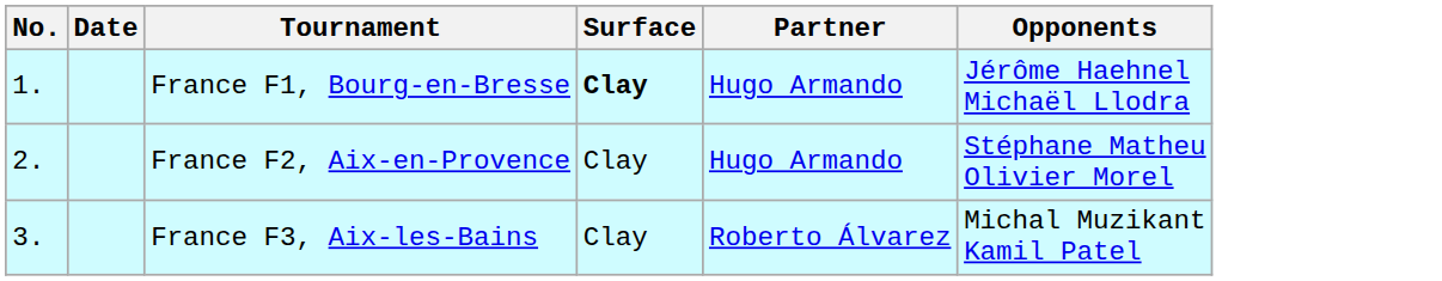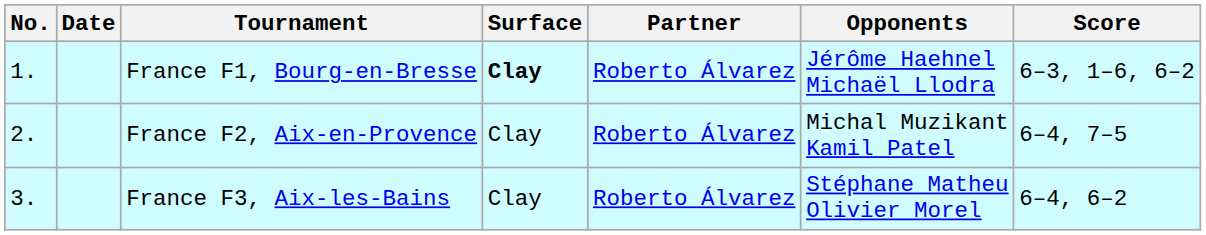+ column: Score | 6–3, 1–6, 6–2 | 6–4, 7–5 | 6–4, 6–2
France F1, Bourg-en-Bresse | Partner: Hugo Armando -> Roberto Álvarez
France F2, Aix-en-Provence | Partner: Hugo Armando -> Roberto Álvarez
France F2, Aix-en-Provence | Opponents: Stéphane Matheu Olivier Morel -> Michal Muzikant Kamil Patel
France F3, Aix-les-Bains | Opponents: Michal Muzikant Kamil Patel -> Stéphane Matheu Olivier Morel
